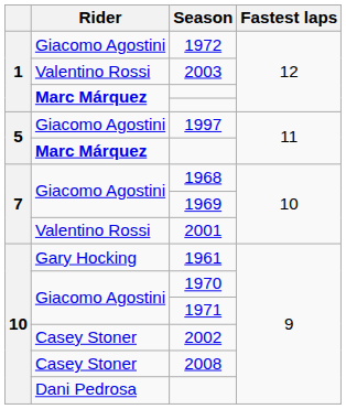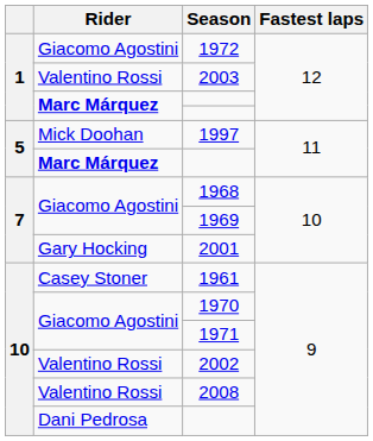1997 | Rider: Giacomo Agostini -> Mick Doohan
2001 | Rider: Valentino Rossi -> Gary Hocking
1961 | Rider: Gary Hocking -> Casey Stoner
2002 | Rider: Casey Stoner -> Valentino Rossi
2008 | Rider: Casey Stoner -> Valentino Rossi
